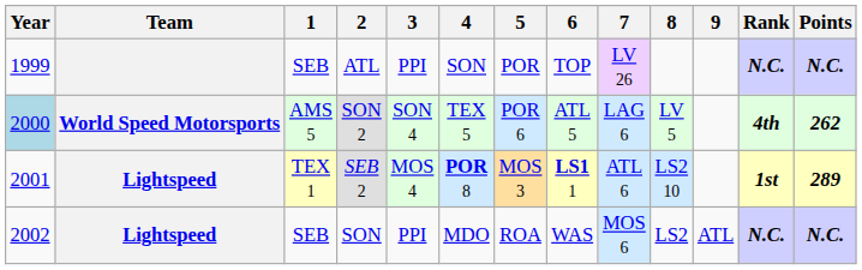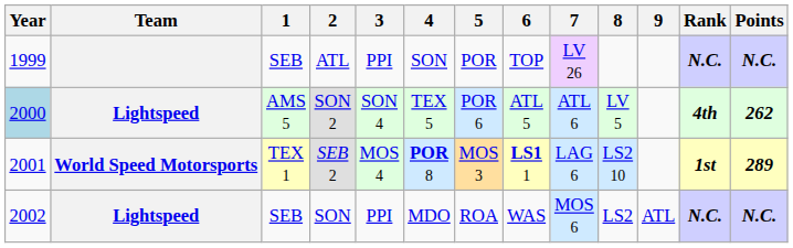SON 2 | Team: World Speed Motorsports -> Lightspeed
SON 2 | 7: LAG 6 -> ATL 6
SEB 2 | Team: Lightspeed -> World Speed Motorsports
SEB 2 | 7: ATL 6 -> LAG 6
